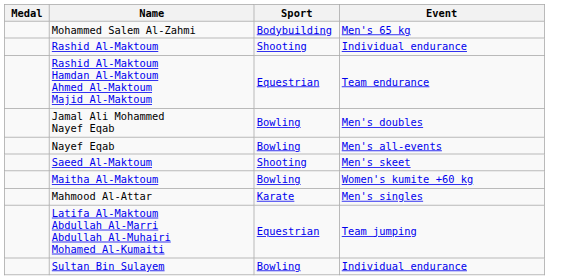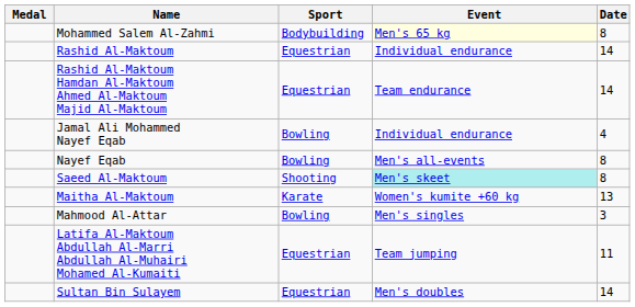+ column: Date | 8 | 14 | 14 | 4 | 8 | 8 | 13 | 3 | 11 | 14
Mohammed Salem Al-Zahmi | Event: no background -> lightyellow background
Rashid Al-Maktoum | Sport: Shooting -> Equestrian
Jamal Ali Mohammed Nayef Eqab | Event: Men's doubles -> Individual endurance
Saeed Al-Maktoum | Event: no background -> paleturquoise background
Maitha Al-Maktoum | Sport: Bowling -> Karate
Mahmood Al-Attar | Sport: Karate -> Bowling
Sultan Bin Sulayem | Sport: Bowling -> Equestrian
Sultan Bin Sulayem | Event: Individual endurance -> Men's doubles
